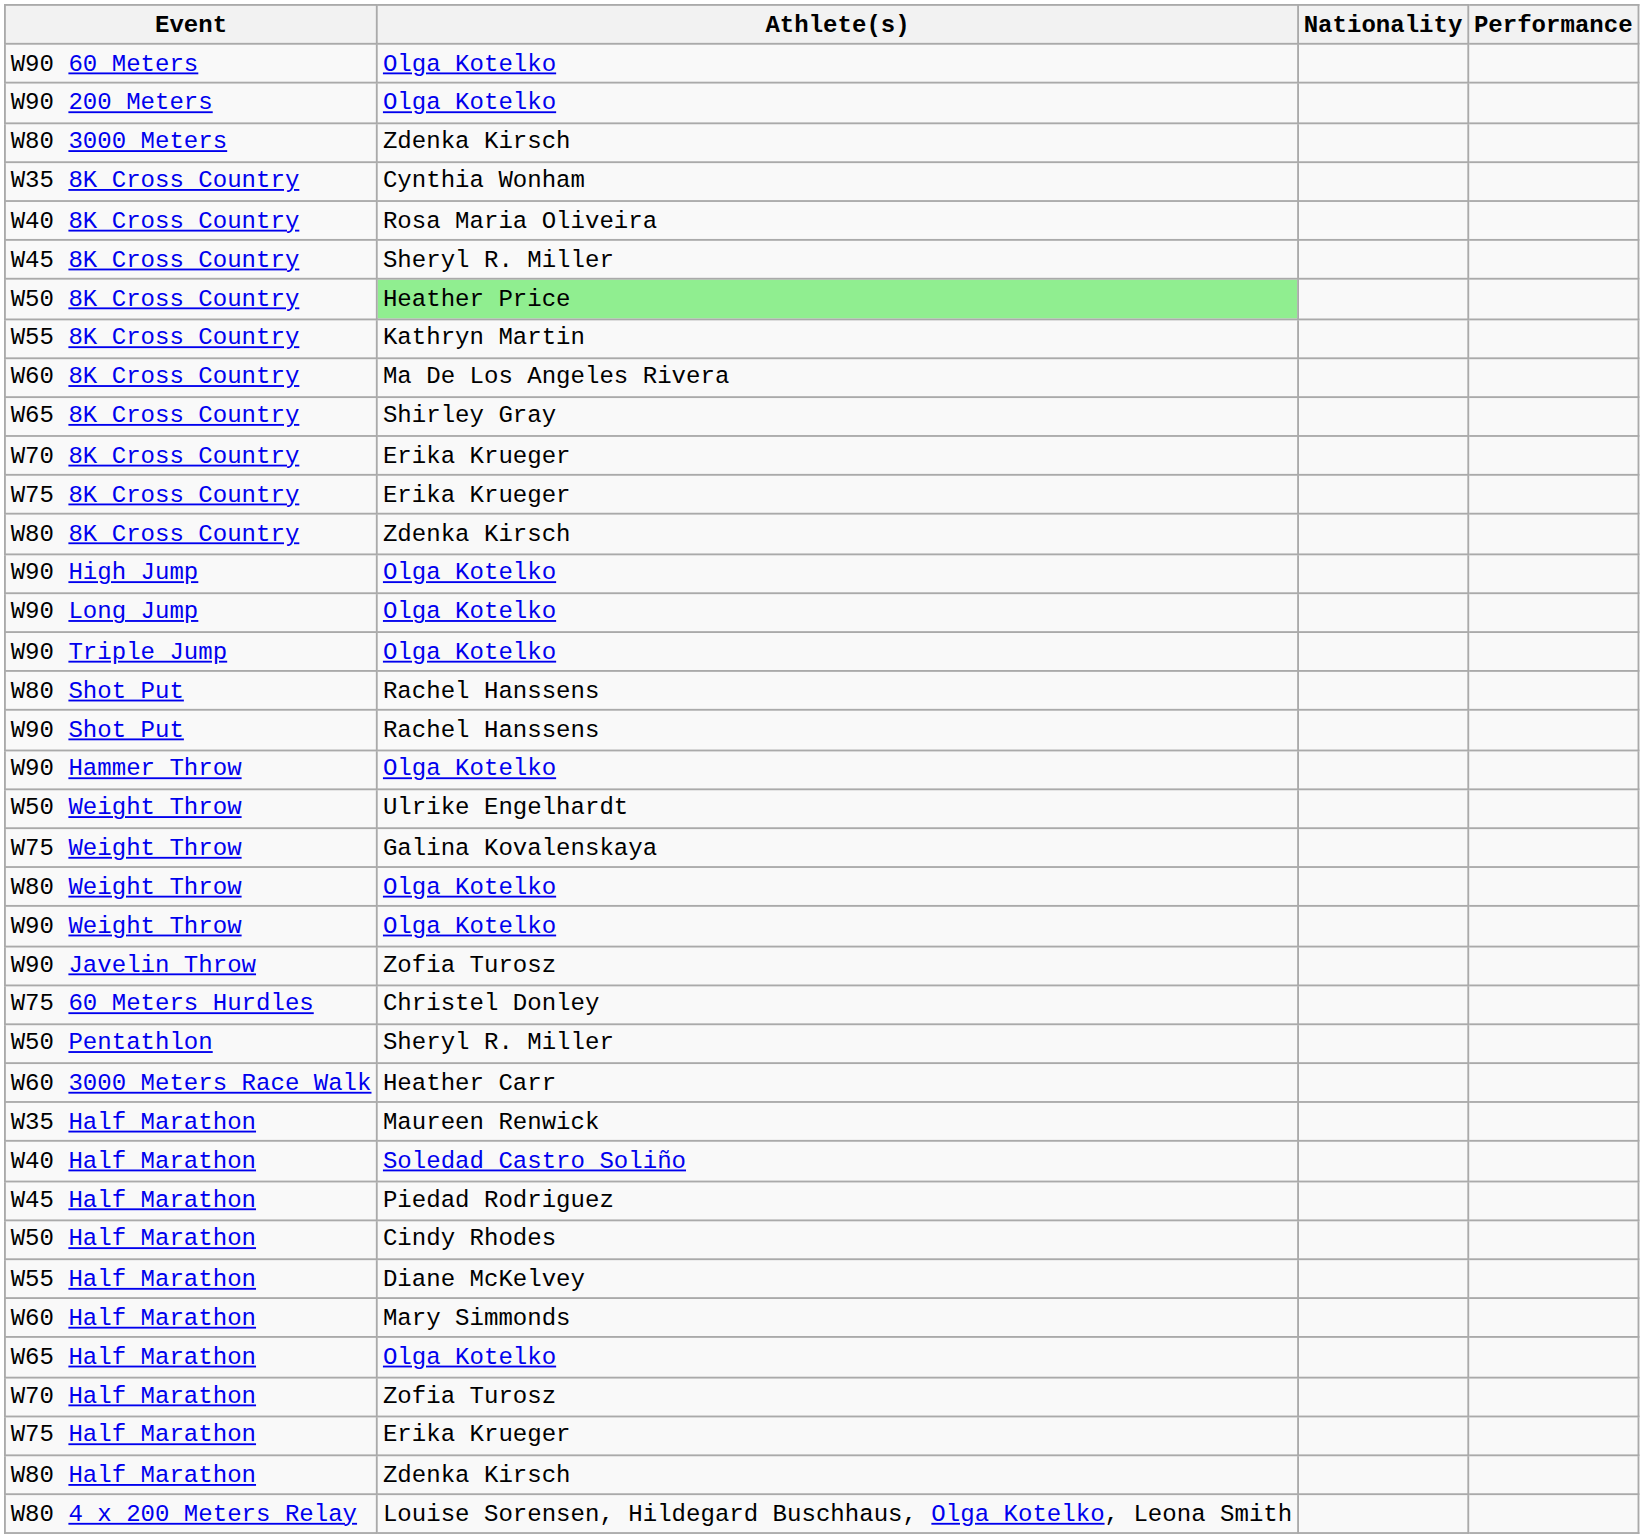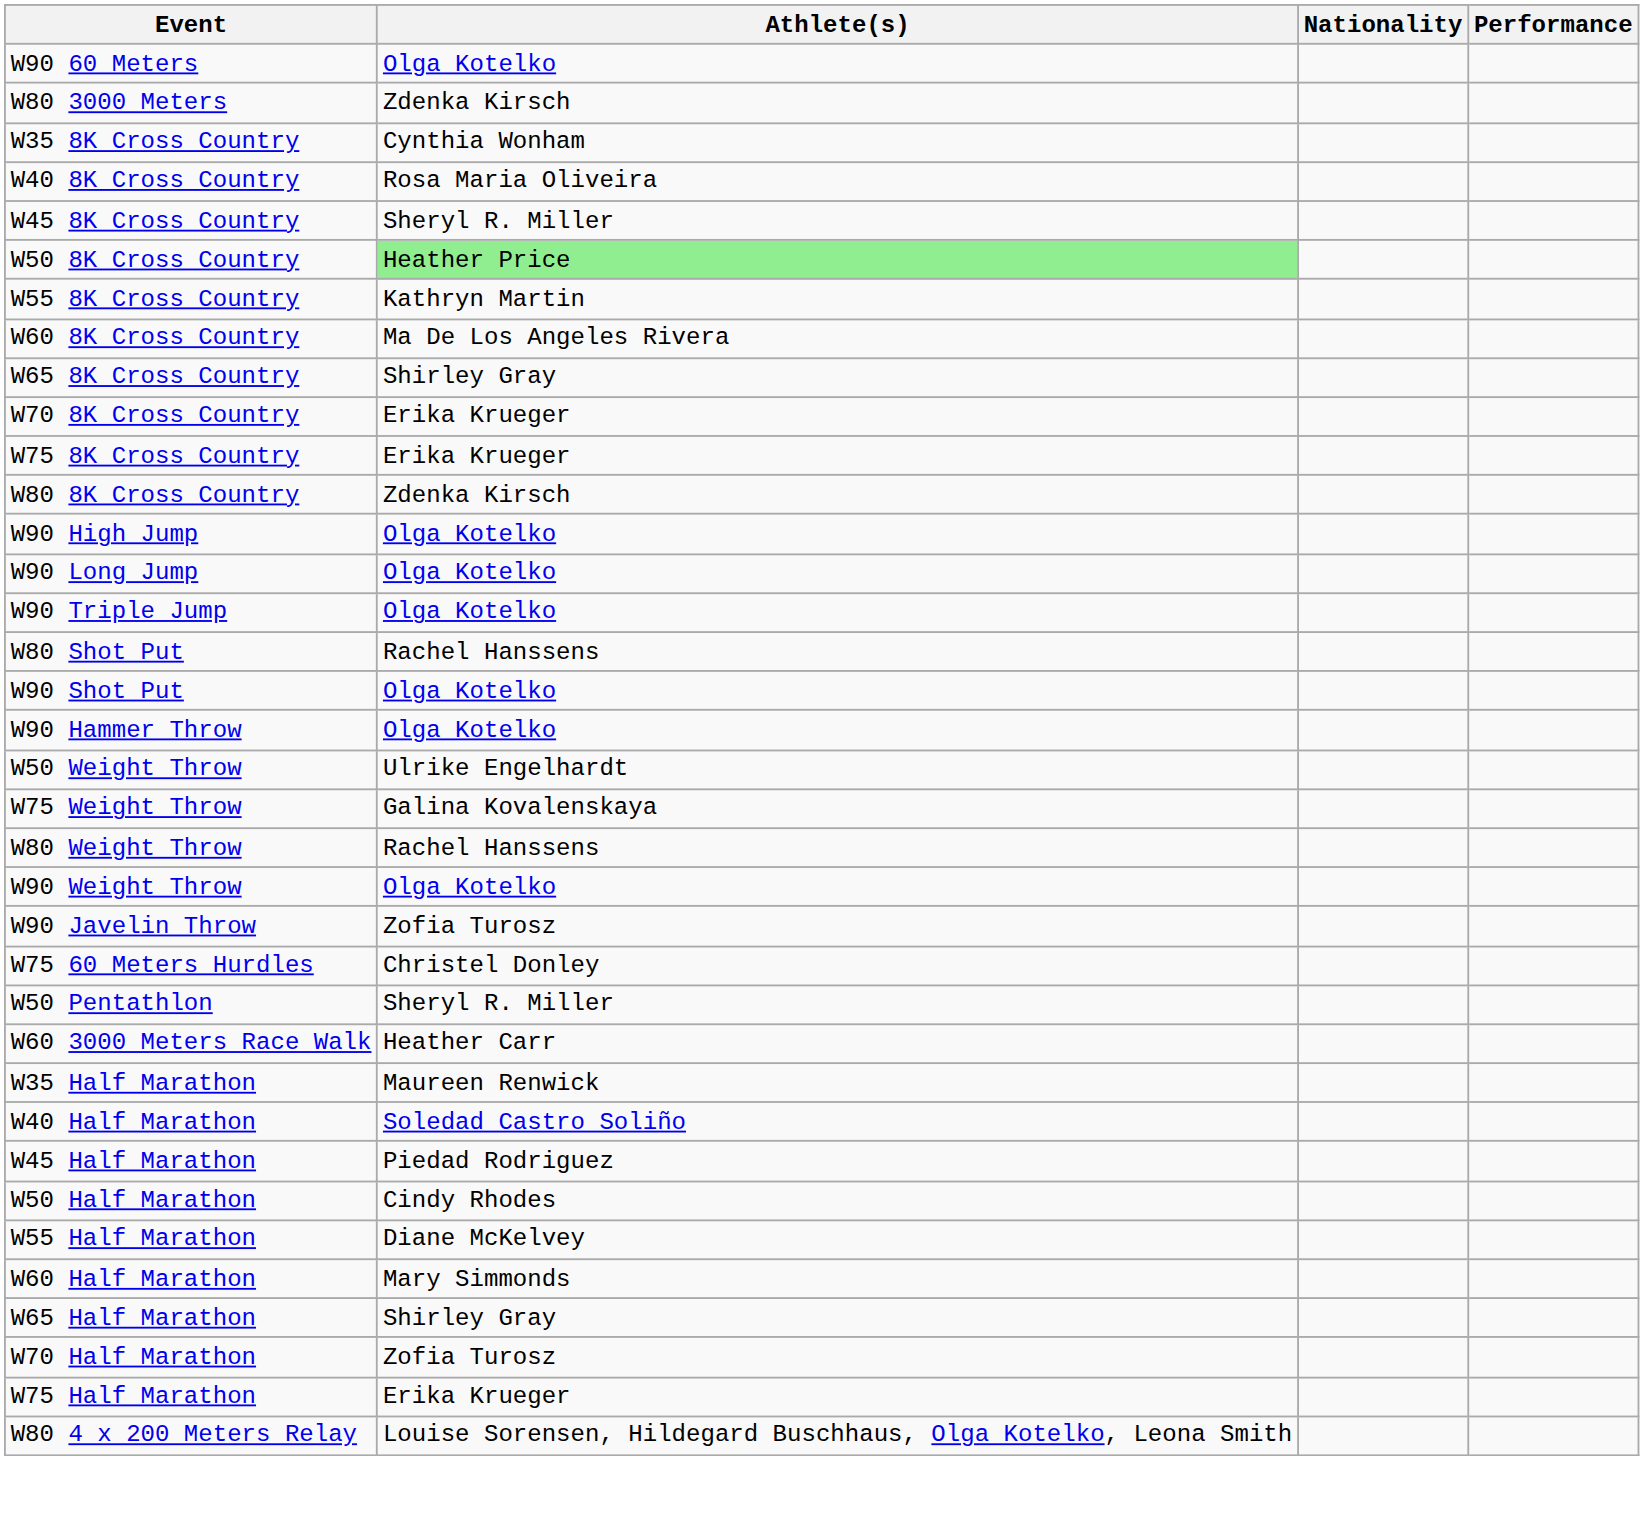- row: W90 200 Meters | Olga Kotelko
W90 Shot Put | Athlete(s): Rachel Hanssens -> Olga Kotelko
W80 Weight Throw | Athlete(s): Olga Kotelko -> Rachel Hanssens
W65 Half Marathon | Athlete(s): Olga Kotelko -> Shirley Gray
- row: W80 Half Marathon | Zdenka Kirsch
